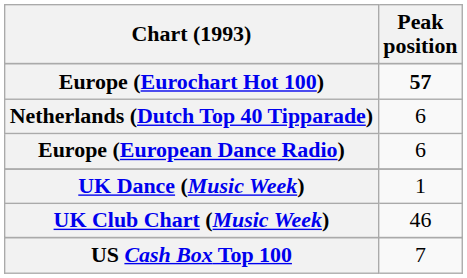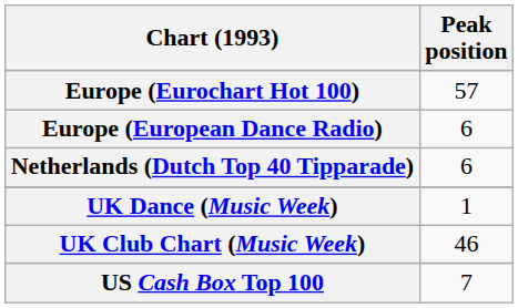Europe (Eurochart Hot 100) | Peak position: bold -> normal
rows swapped: Europe (European Dance Radio) <-> Netherlands (Dutch Top 40 Tipparade)
